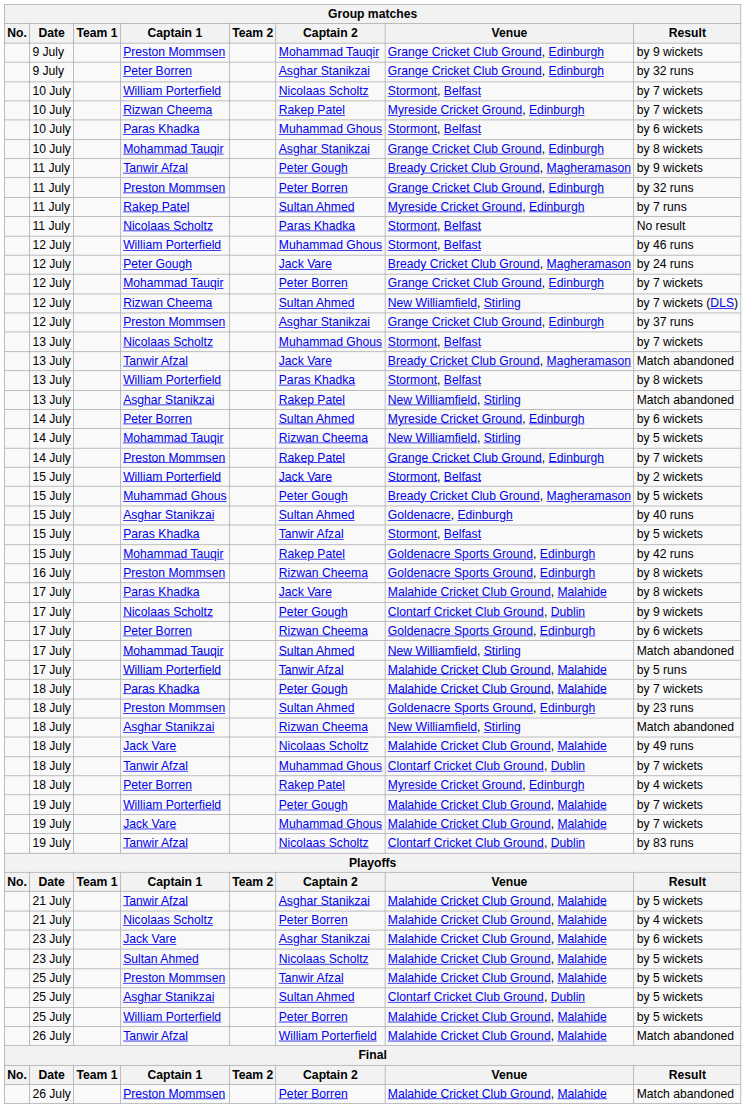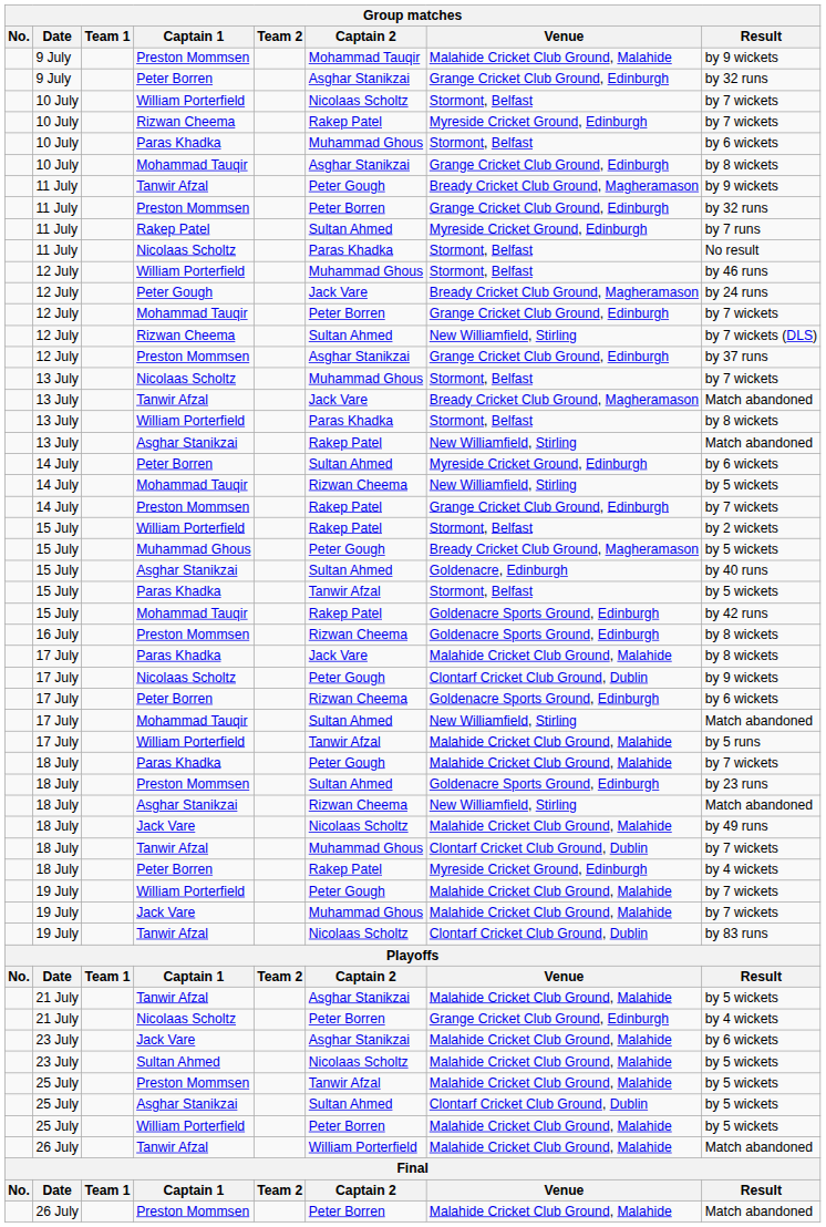9 July / Preston Mommsen | Venue: Grange Cricket Club Ground, Edinburgh -> Malahide Cricket Club Ground, Malahide
15 July / William Porterfield | Captain 2: Jack Vare -> Rakep Patel
21 July / Nicolaas Scholtz | Venue: Malahide Cricket Club Ground, Malahide -> Grange Cricket Club Ground, Edinburgh
